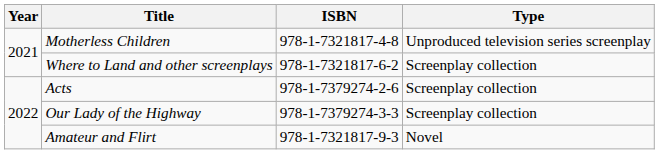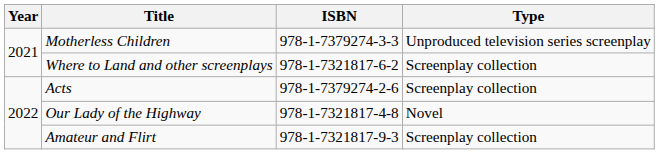Motherless Children | ISBN: 978-1-7321817-4-8 -> 978-1-7379274-3-3
Our Lady of the Highway | ISBN: 978-1-7379274-3-3 -> 978-1-7321817-4-8
Our Lady of the Highway | Type: Screenplay collection -> Novel
Amateur and Flirt | Type: Novel -> Screenplay collection
